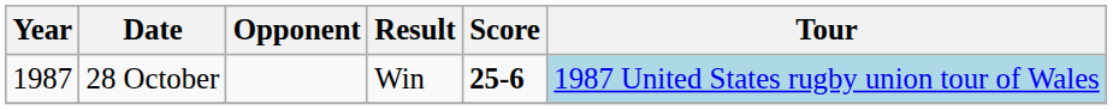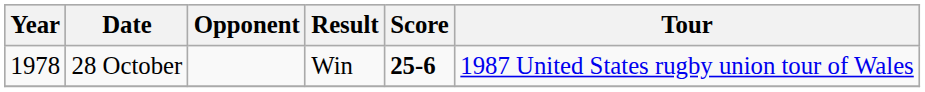28 October | Year: 1987 -> 1978
28 October | Tour: lightblue background -> no background
